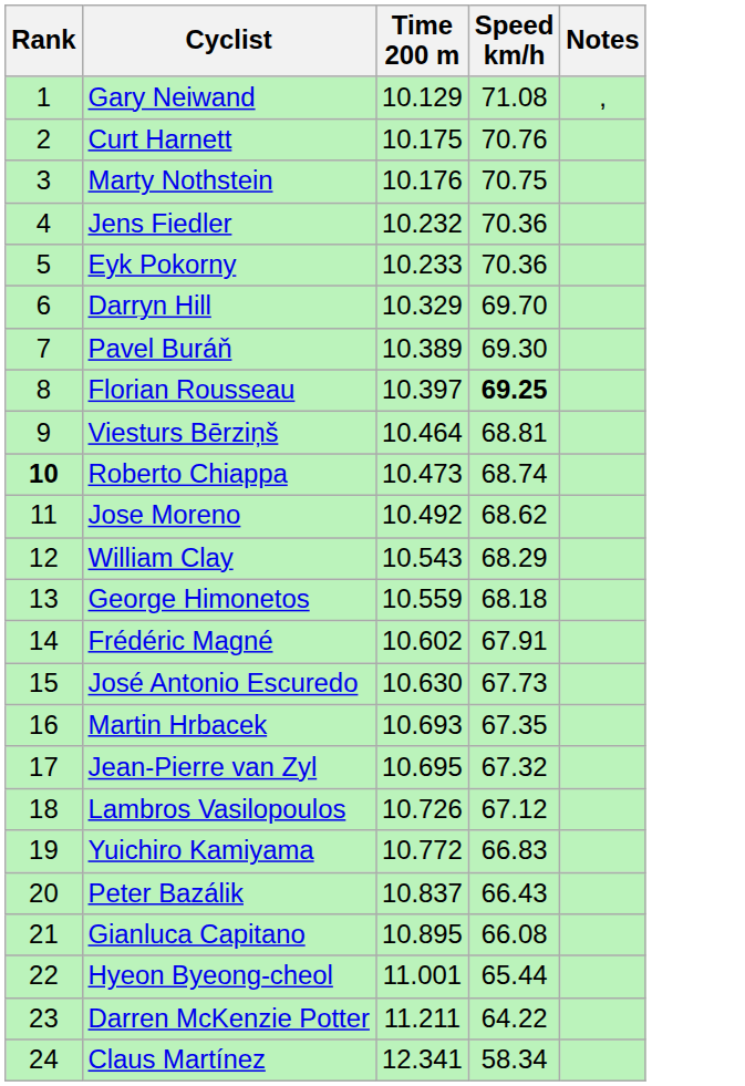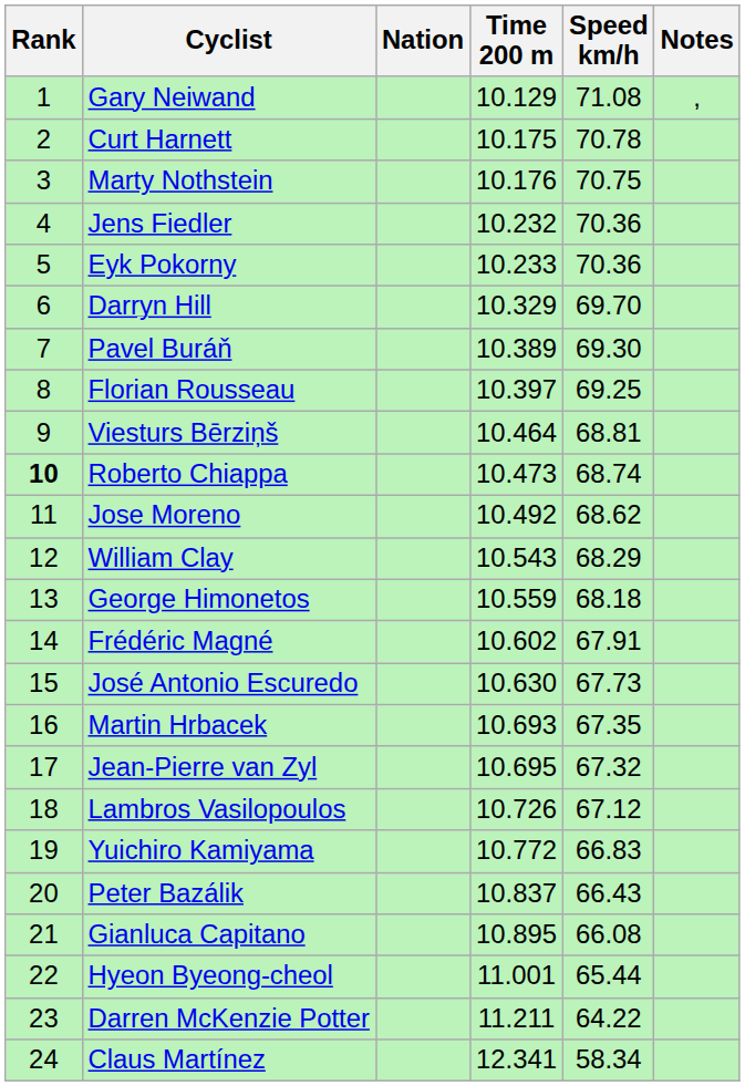+ column: Nation
Curt Harnett | Speed km/h: 70.76 -> 70.78
Florian Rousseau | Speed km/h: bold -> normal
